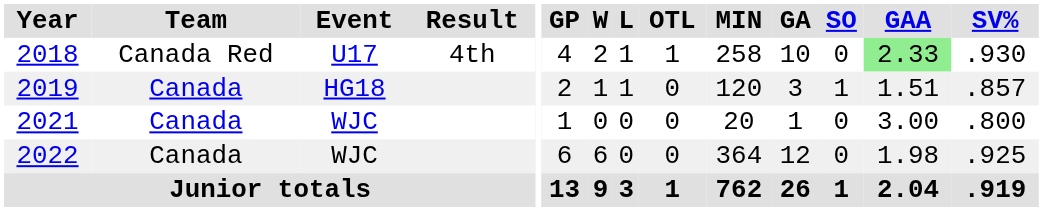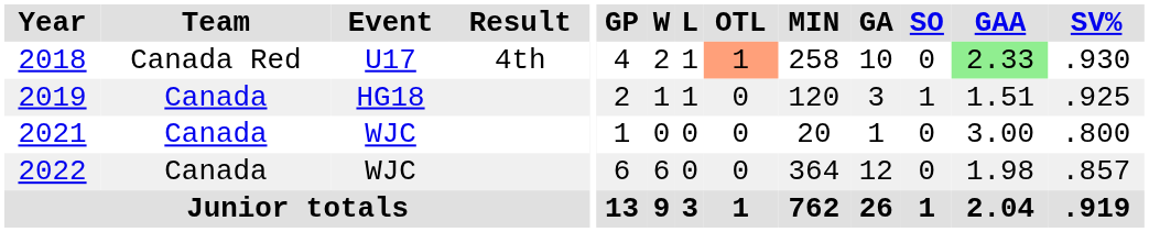2018 | OTL: no background -> lightsalmon background
2019 | SV%: .857 -> .925
2022 | SV%: .925 -> .857
